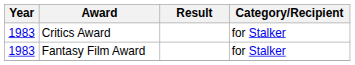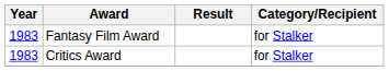rows swapped: Critics Award <-> Fantasy Film Award
